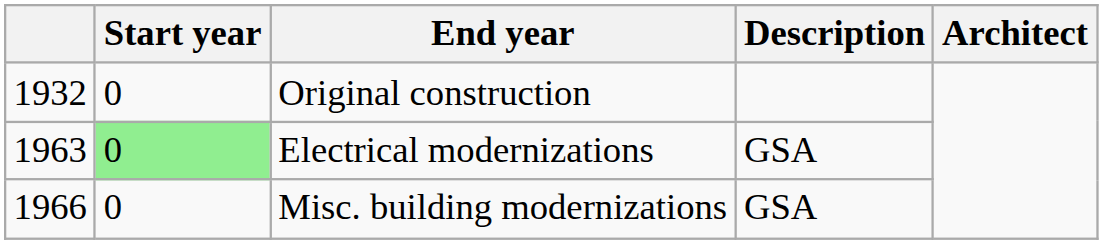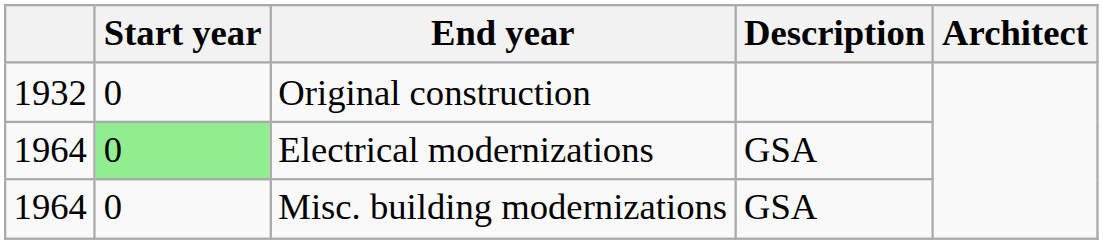Electrical modernizations | column 1: 1963 -> 1964
Misc. building modernizations | column 1: 1966 -> 1964
